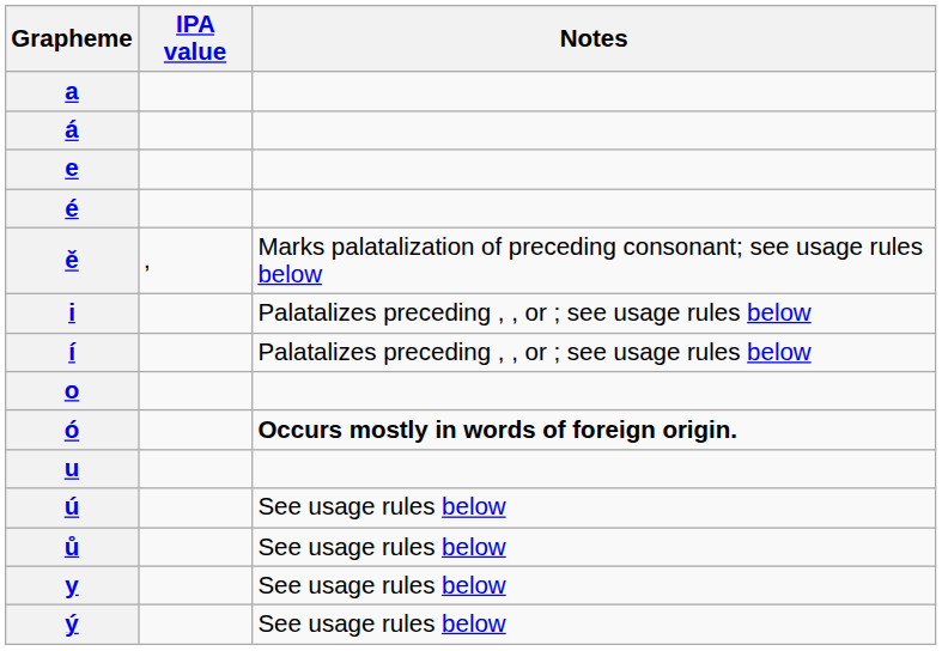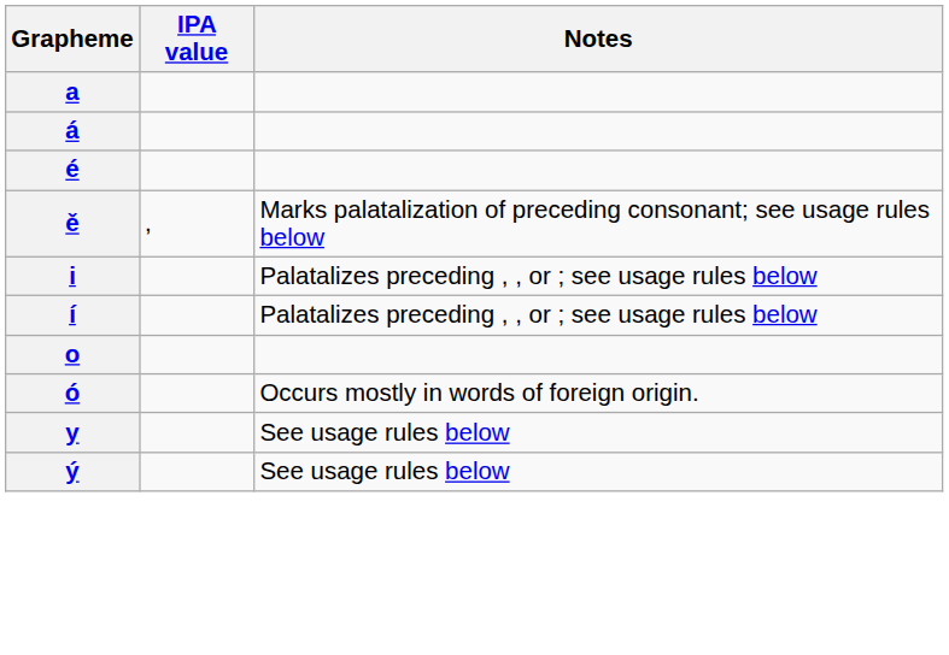- row: e
ó | Notes: bold -> normal
- row: u
- row: ú | See usage rules below
- row: ů | See usage rules below
